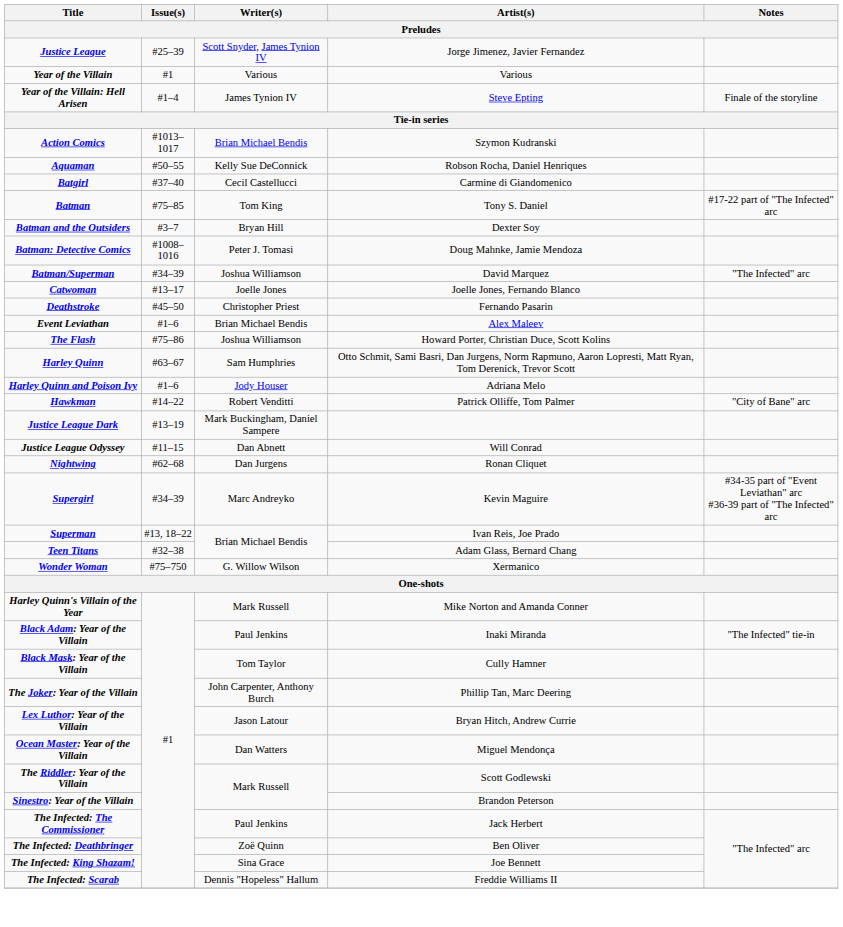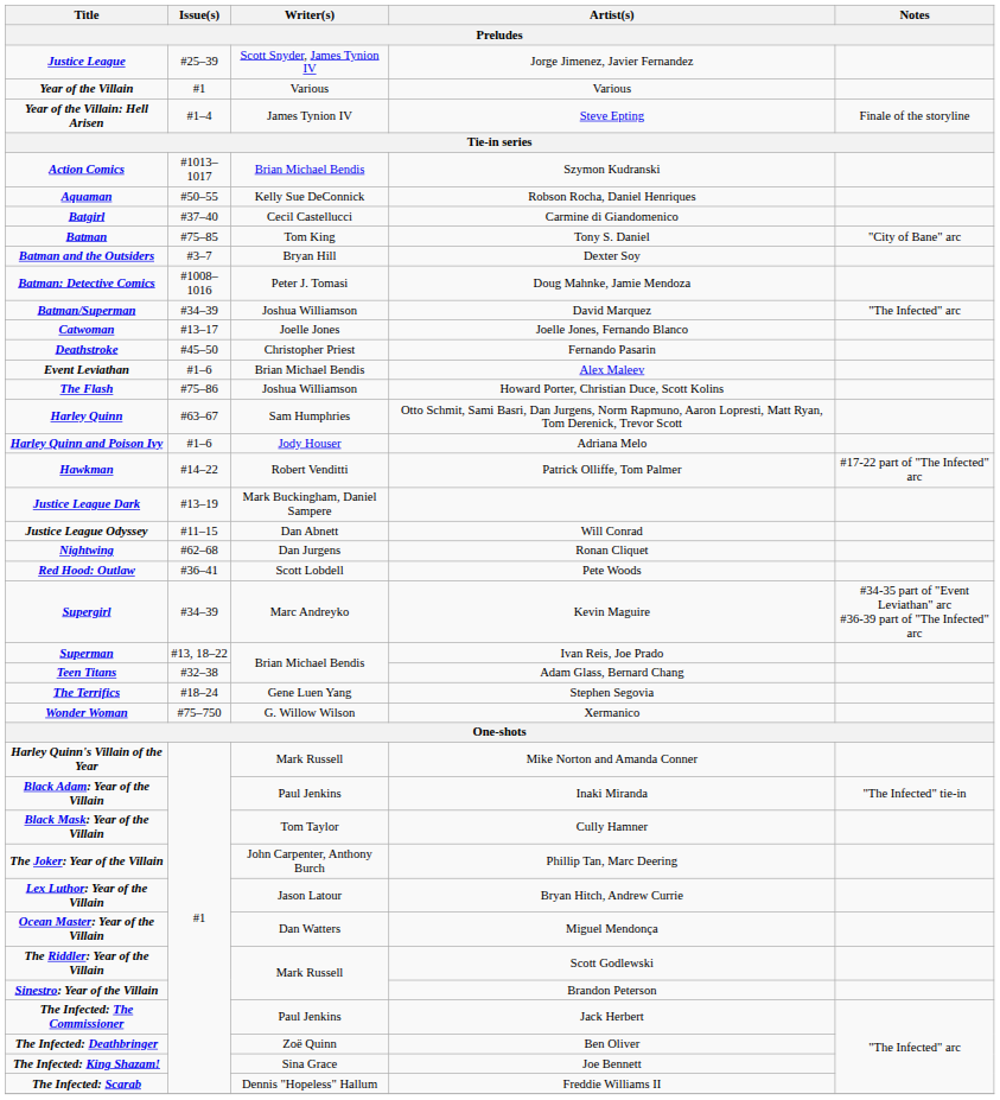Batman | Notes: #17-22 part of "The Infected" arc -> "City of Bane" arc
Hawkman | Notes: "City of Bane" arc -> #17-22 part of "The Infected" arc
+ row: Red Hood: Outlaw | #36–41 | Scott Lobdell | Pete Woods
+ row: The Terrifics | #18–24 | Gene Luen Yang | Stephen Segovia
